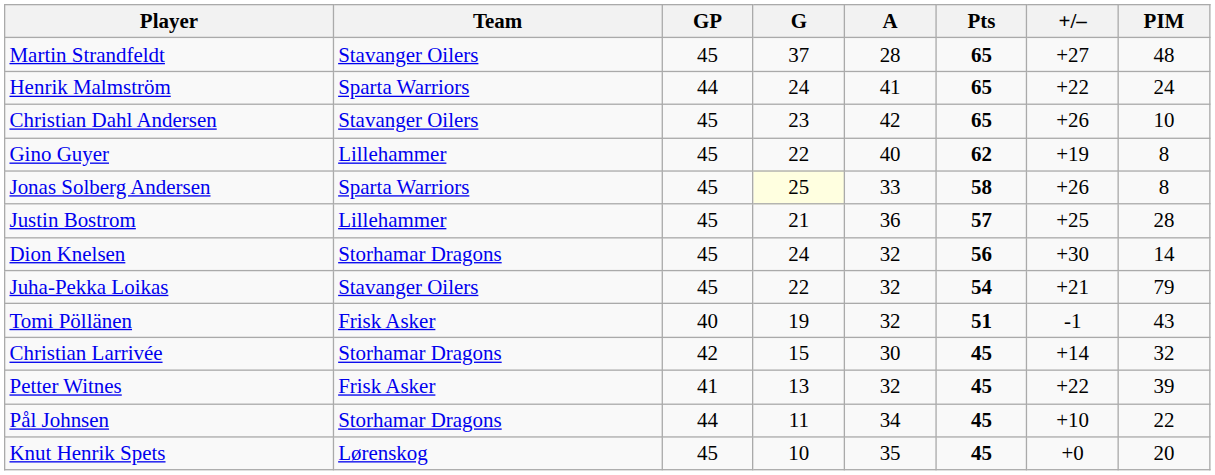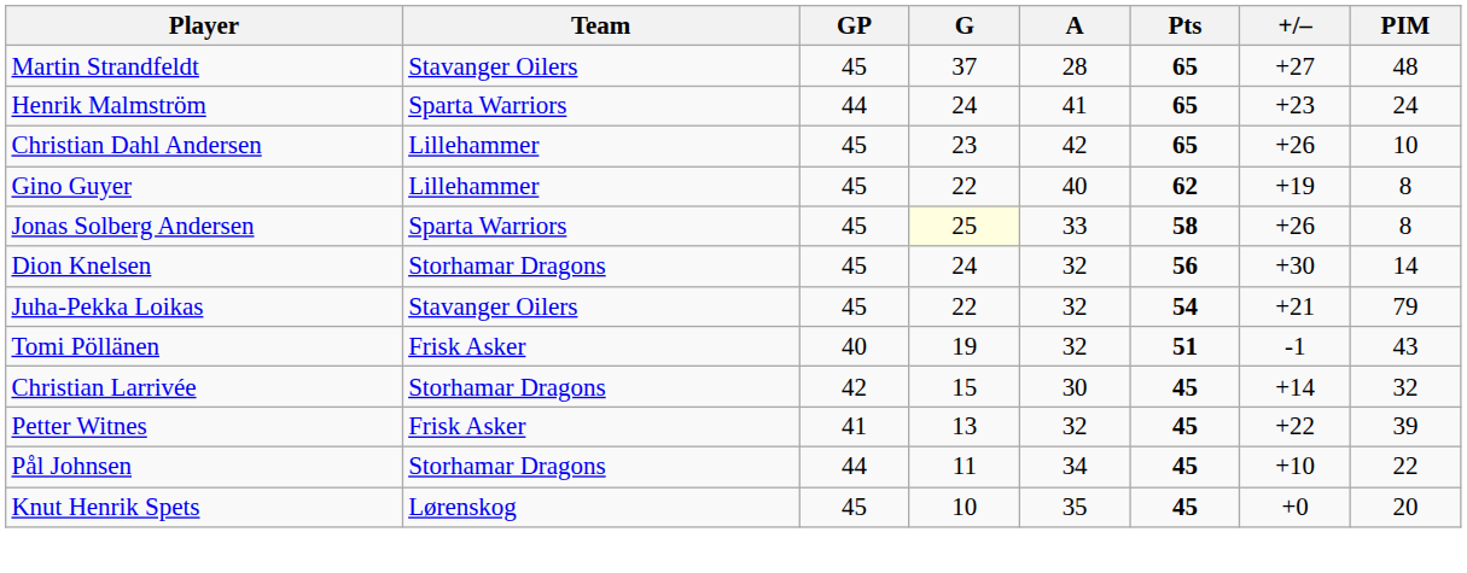Henrik Malmström | +/–: +22 -> +23
Christian Dahl Andersen | Team: Stavanger Oilers -> Lillehammer
- row: Justin Bostrom | Lillehammer | 45 | 21 | 36 | 57 | +25 | 28
